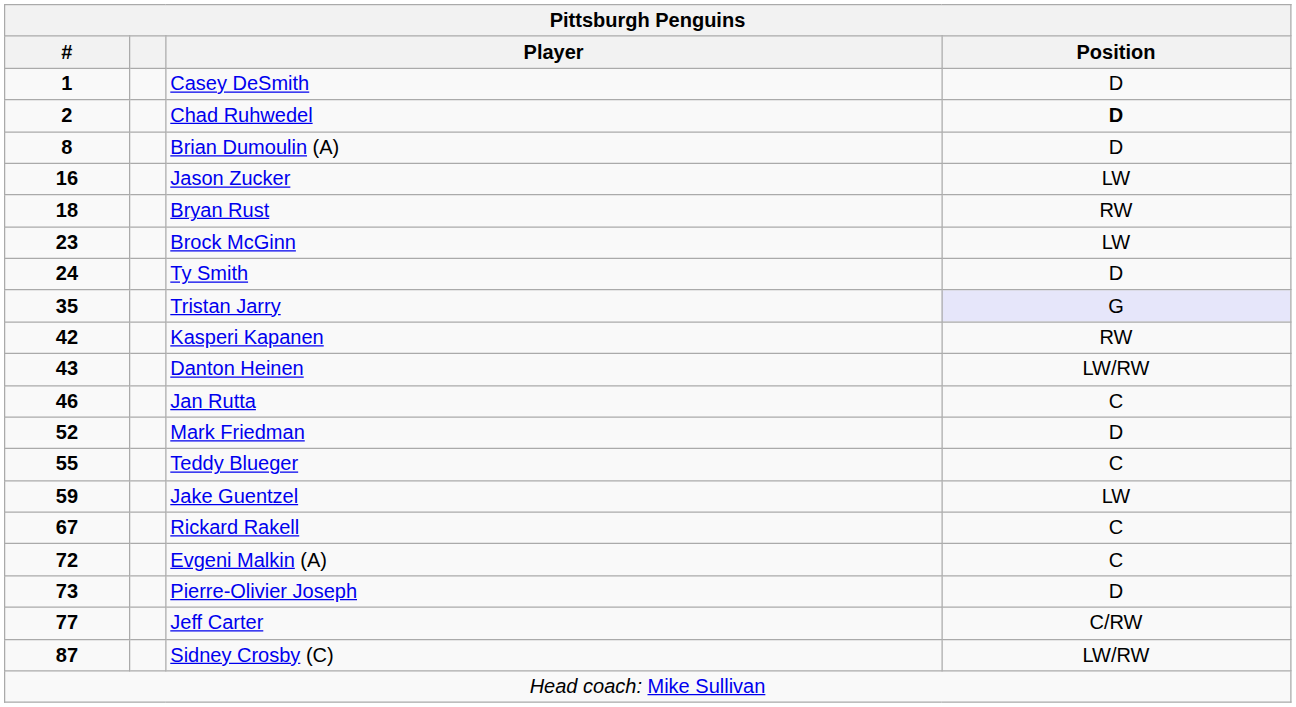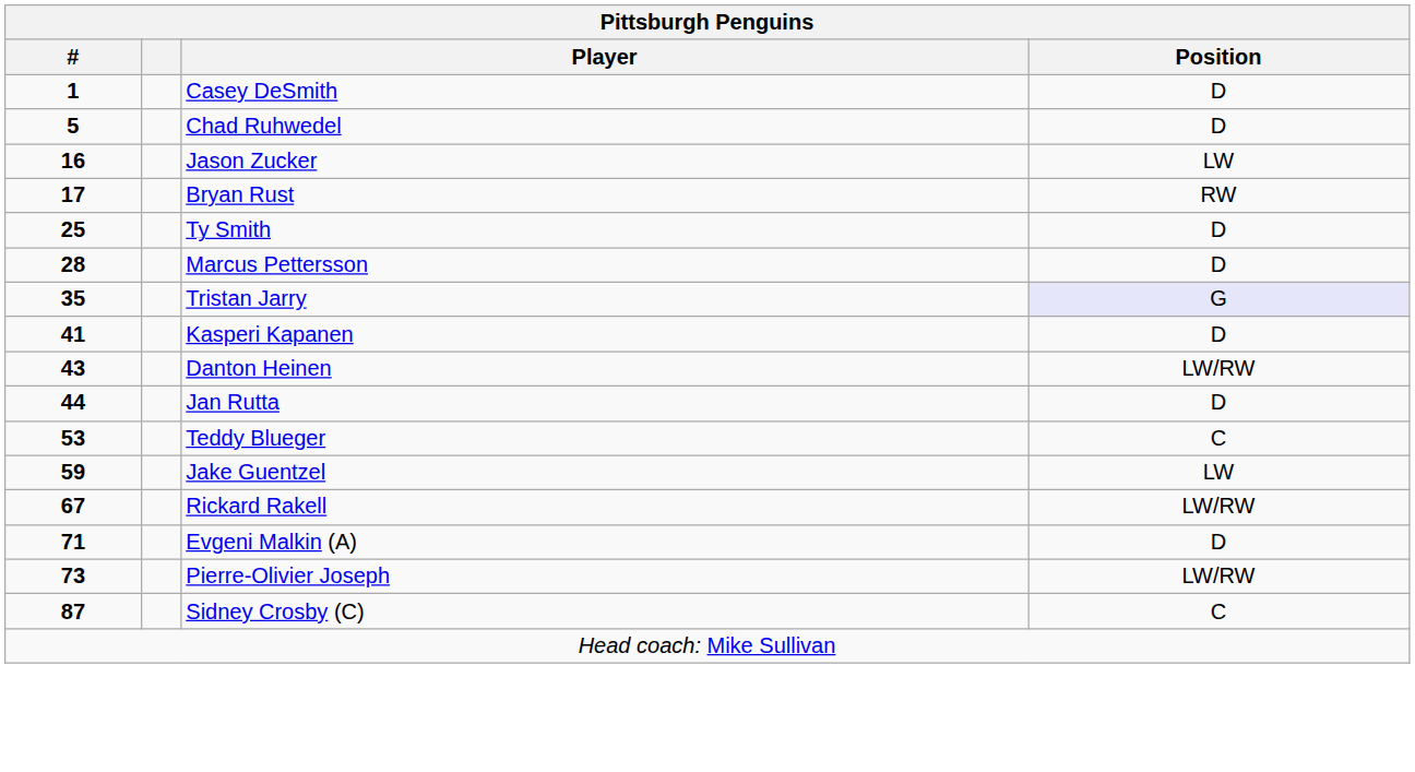Chad Ruhwedel | #: 2 -> 5
Chad Ruhwedel | Position: bold -> normal
- row: 8 | Brian Dumoulin (A) | D
Bryan Rust | #: 18 -> 17
- row: 23 | Brock McGinn | LW
Ty Smith | #: 24 -> 25
+ row: 28 | Marcus Pettersson | D
Kasperi Kapanen | #: 42 -> 41
Kasperi Kapanen | Position: RW -> D
Jan Rutta | #: 46 -> 44
Jan Rutta | Position: C -> D
- row: 52 | Mark Friedman | D
Teddy Blueger | #: 55 -> 53
Rickard Rakell | Position: C -> LW/RW
Evgeni Malkin (A) | #: 72 -> 71
Evgeni Malkin (A) | Position: C -> D
Pierre-Olivier Joseph | Position: D -> LW/RW
- row: 77 | Jeff Carter | C/RW
Sidney Crosby (C) | Position: LW/RW -> C
